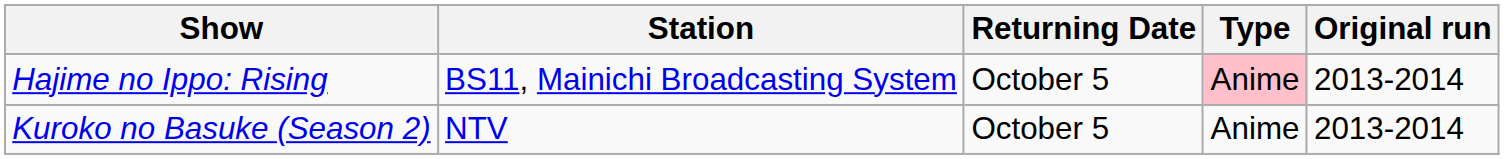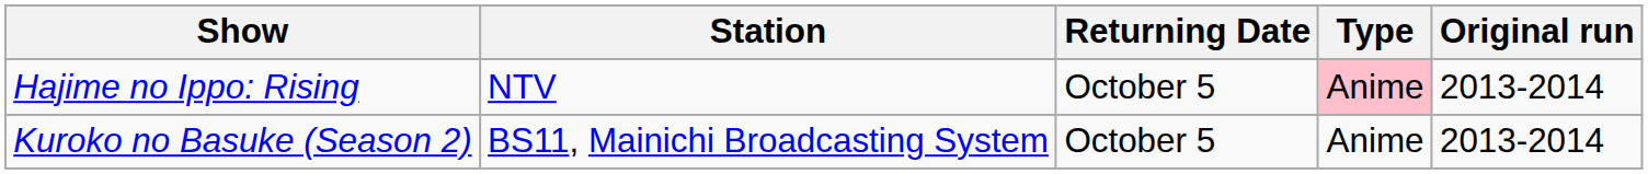Hajime no Ippo: Rising | Station: BS11, Mainichi Broadcasting System -> NTV
Kuroko no Basuke (Season 2) | Station: NTV -> BS11, Mainichi Broadcasting System
